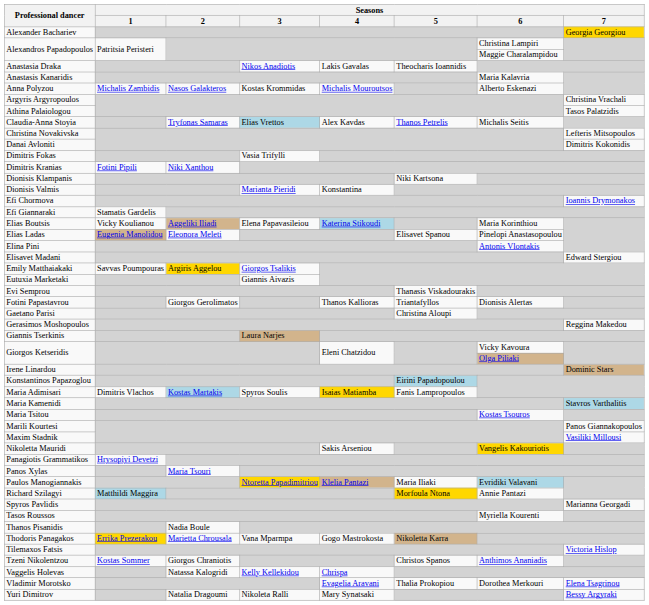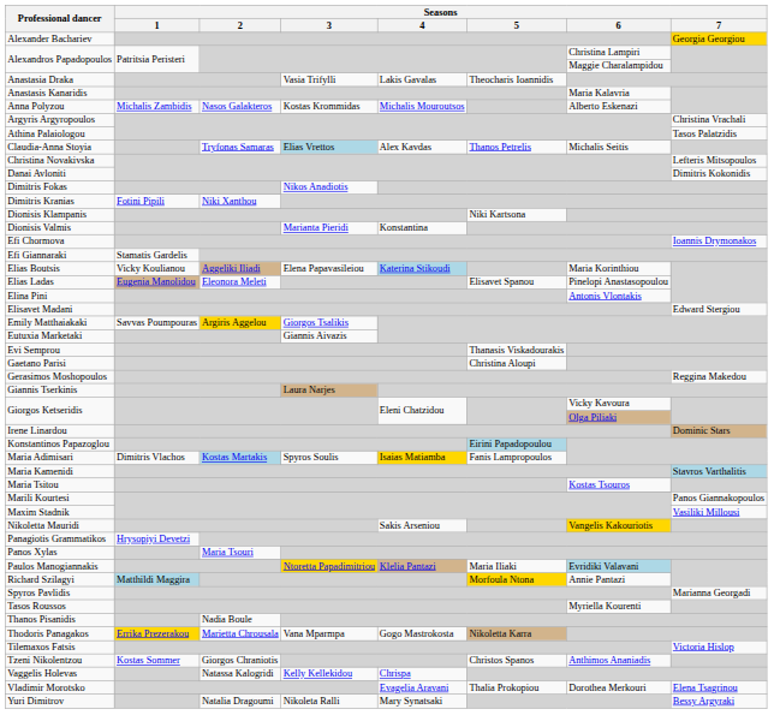Anastasia Draka | Seasons / 3: Nikos Anadiotis -> Vasia Trifylli
Dimitris Fokas | Seasons / 3: Vasia Trifylli -> Nikos Anadiotis
- row: Fotini Papastavrou | Giorgos Gerolimatos | Thanos Kallioras | Triantafyllos | Dionisis Alertas
